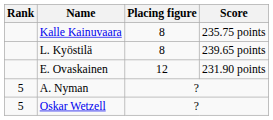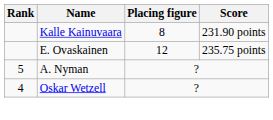Kalle Kainuvaara | Score: 235.75 points -> 231.90 points
- row: L. Kyöstilä | 8 | 239.65 points
E. Ovaskainen | Score: 231.90 points -> 235.75 points
Oskar Wetzell | Rank: 5 -> 4
